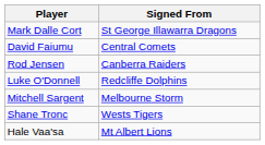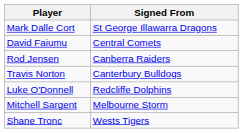+ row: Travis Norton | Canterbury Bulldogs
- row: Hale Vaa'sa | Mt Albert Lions
